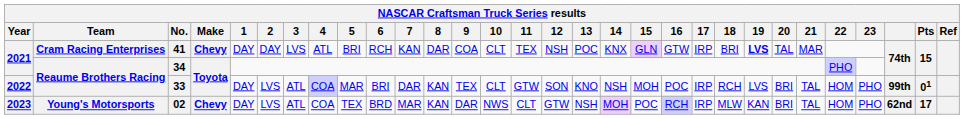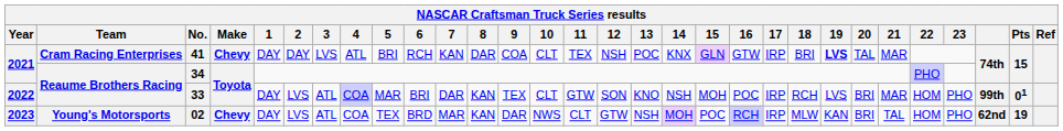33 | 21: TAL -> MAR
02 | Pts: 17 -> 19
